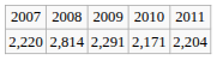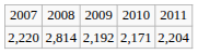2,220 | column 3: 2,291 -> 2,192
